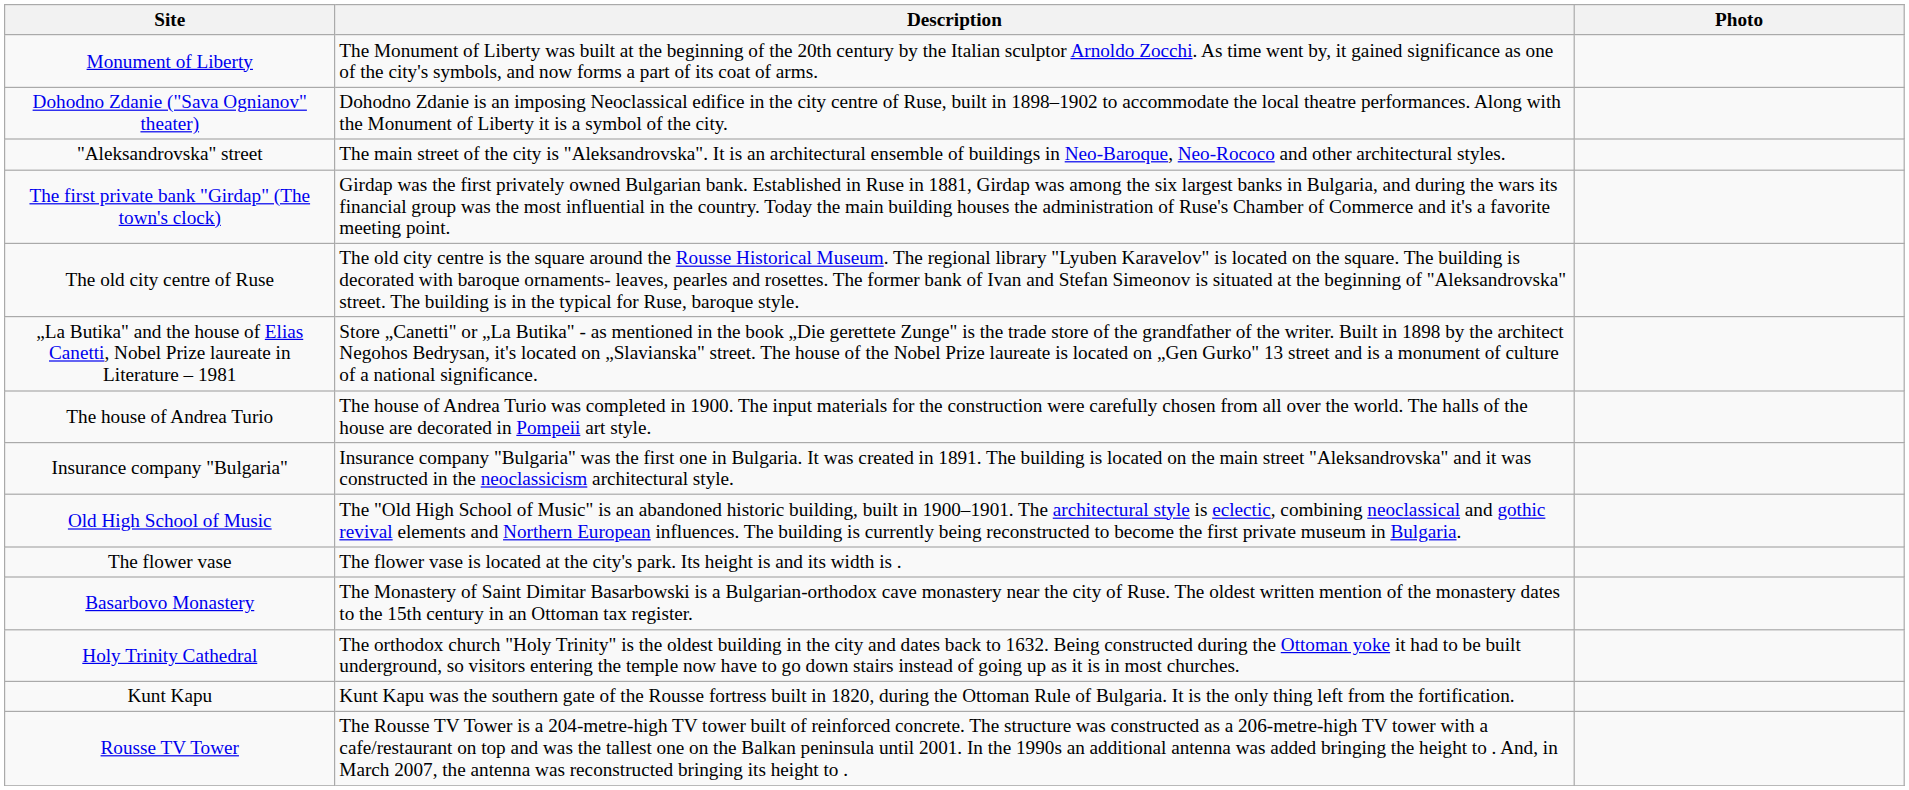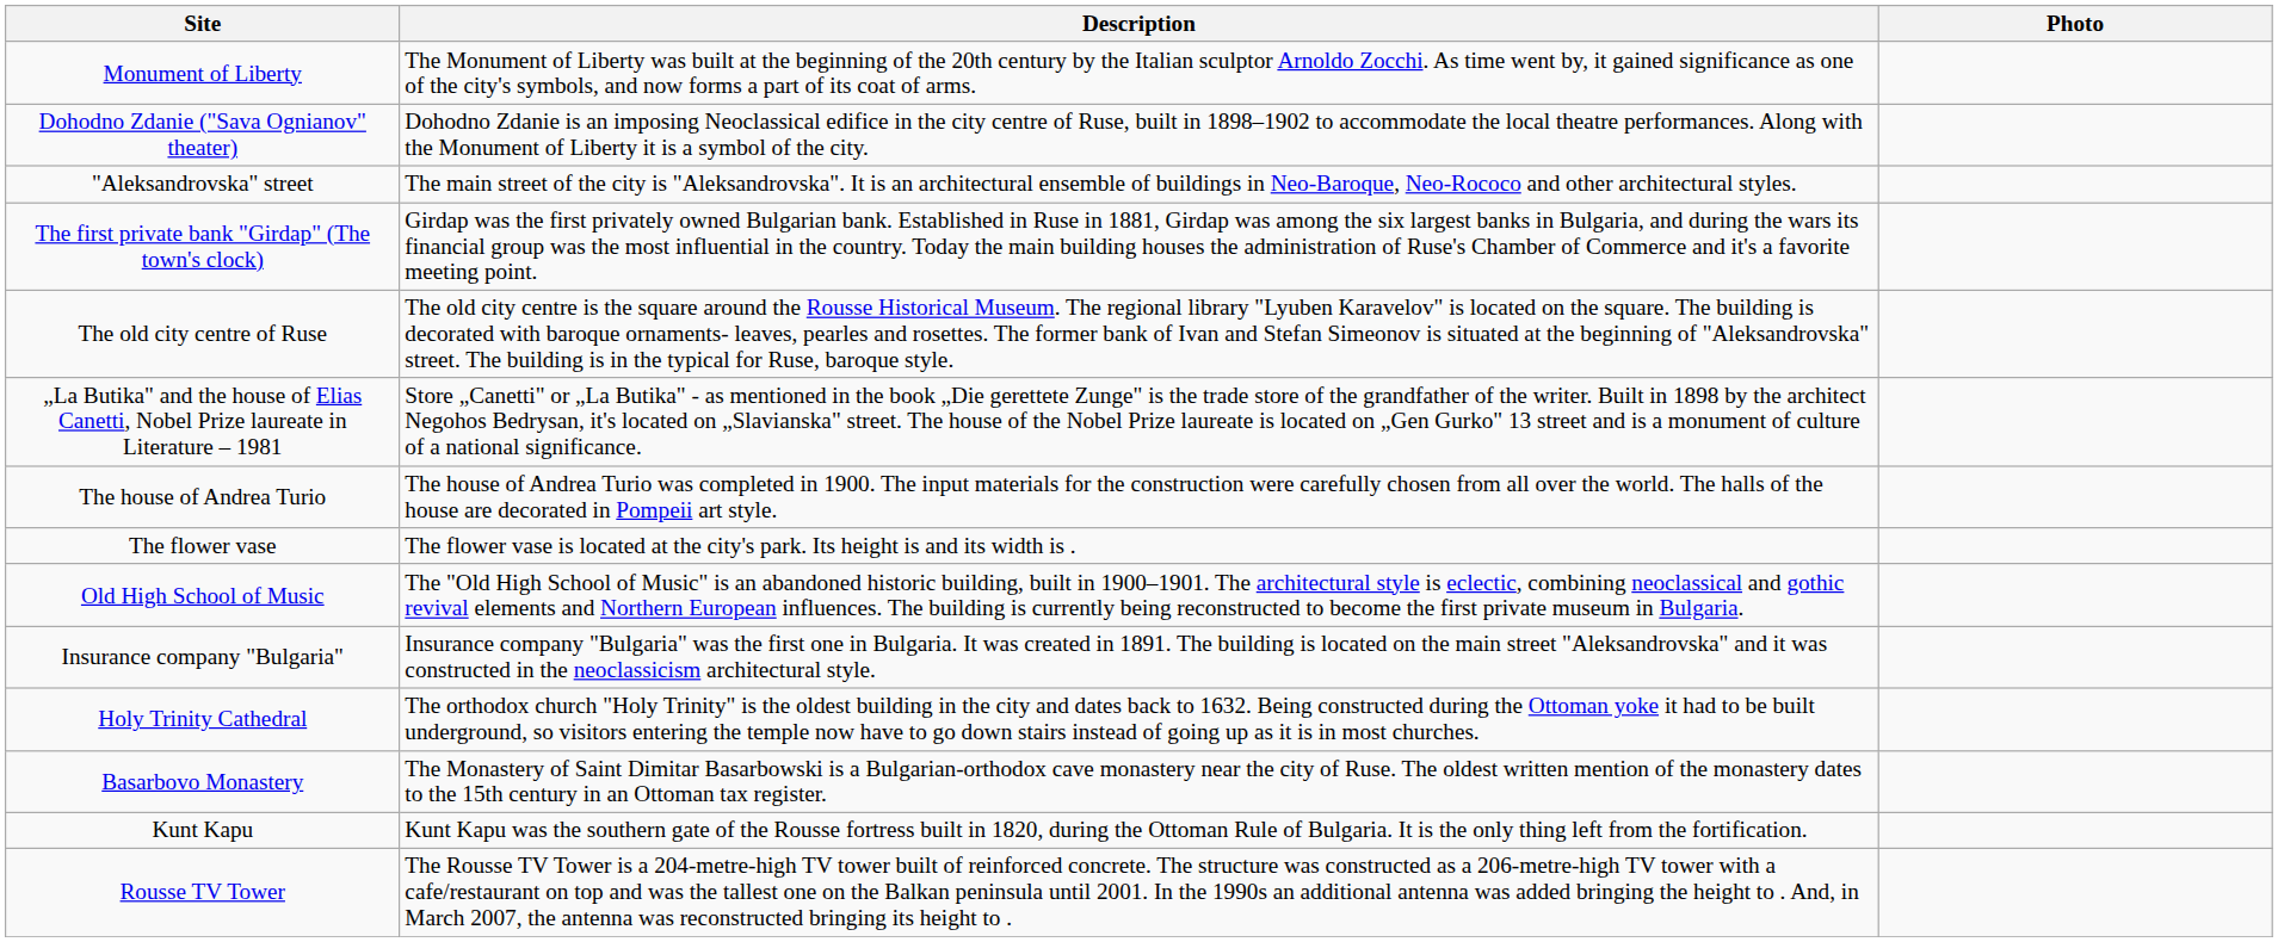rows swapped: Insurance company "Bulgaria" <-> The flower vase
rows swapped: Holy Trinity Cathedral <-> Basarbovo Monastery
